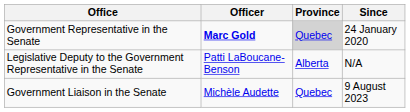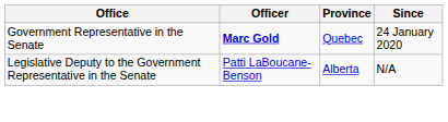Government Representative in the Senate | Province: lightgrey background -> no background
- row: Government Liaison in the Senate | Michèle Audette | Quebec | 9 August 2023
